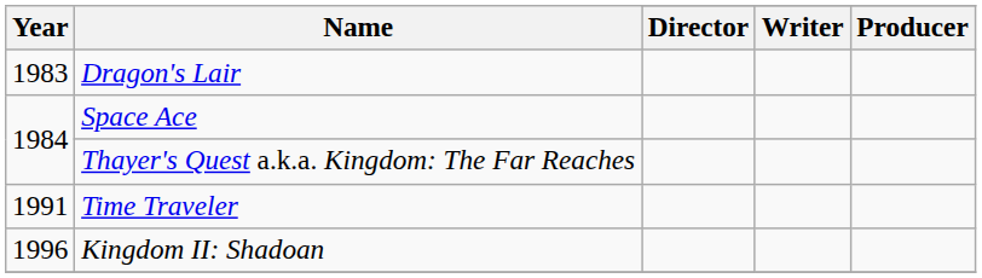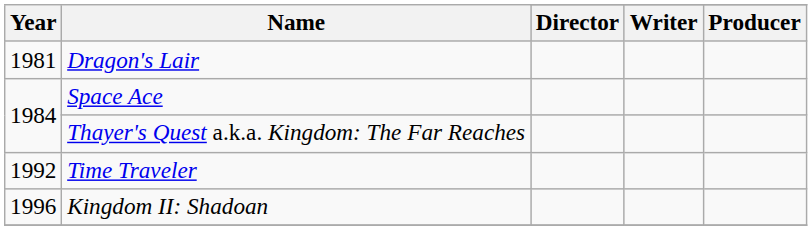Dragon's Lair | Year: 1983 -> 1981
Time Traveler | Year: 1991 -> 1992
